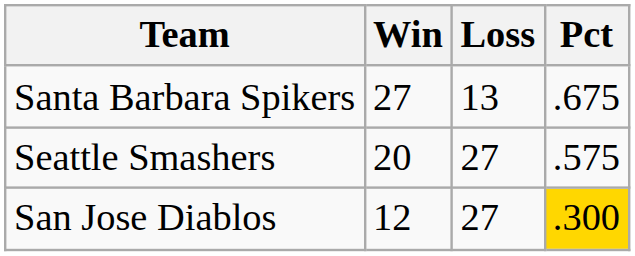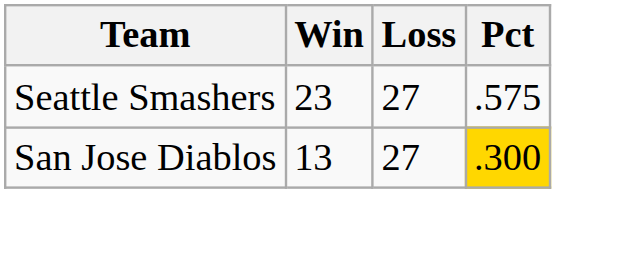- row: Santa Barbara Spikers | 27 | 13 | .675
Seattle Smashers | Win: 20 -> 23
San Jose Diablos | Win: 12 -> 13
